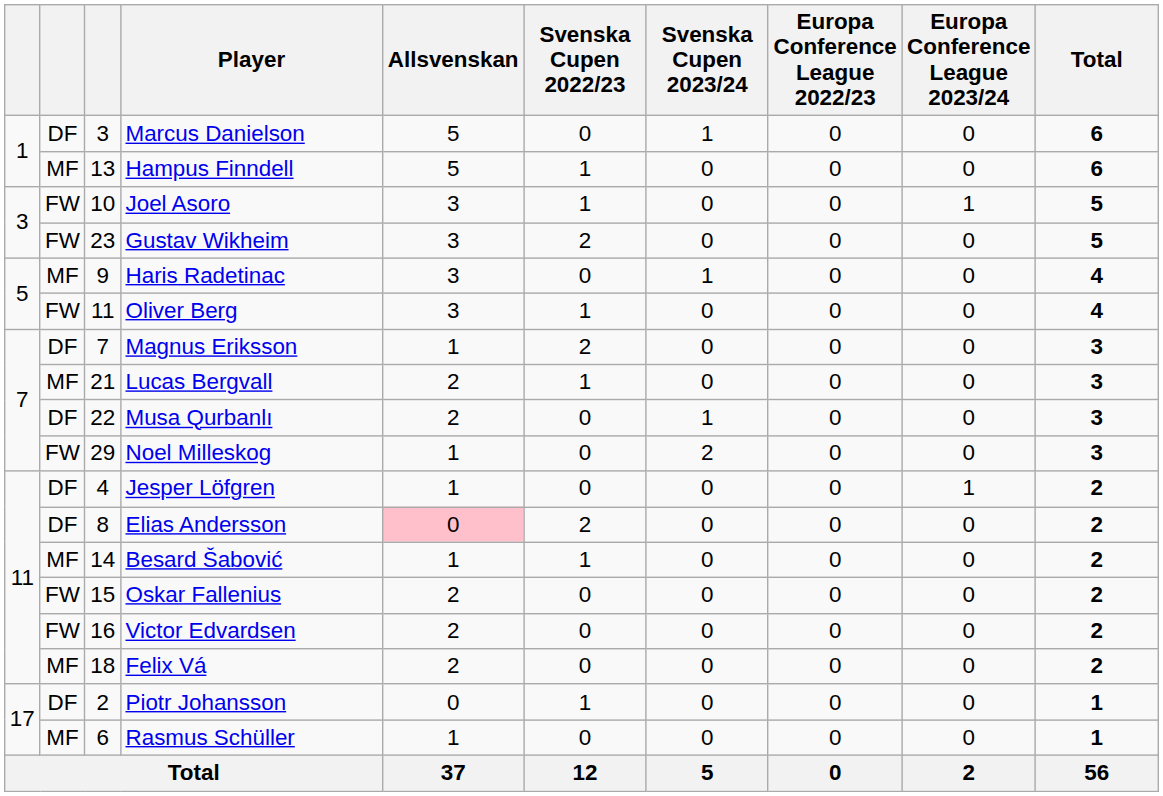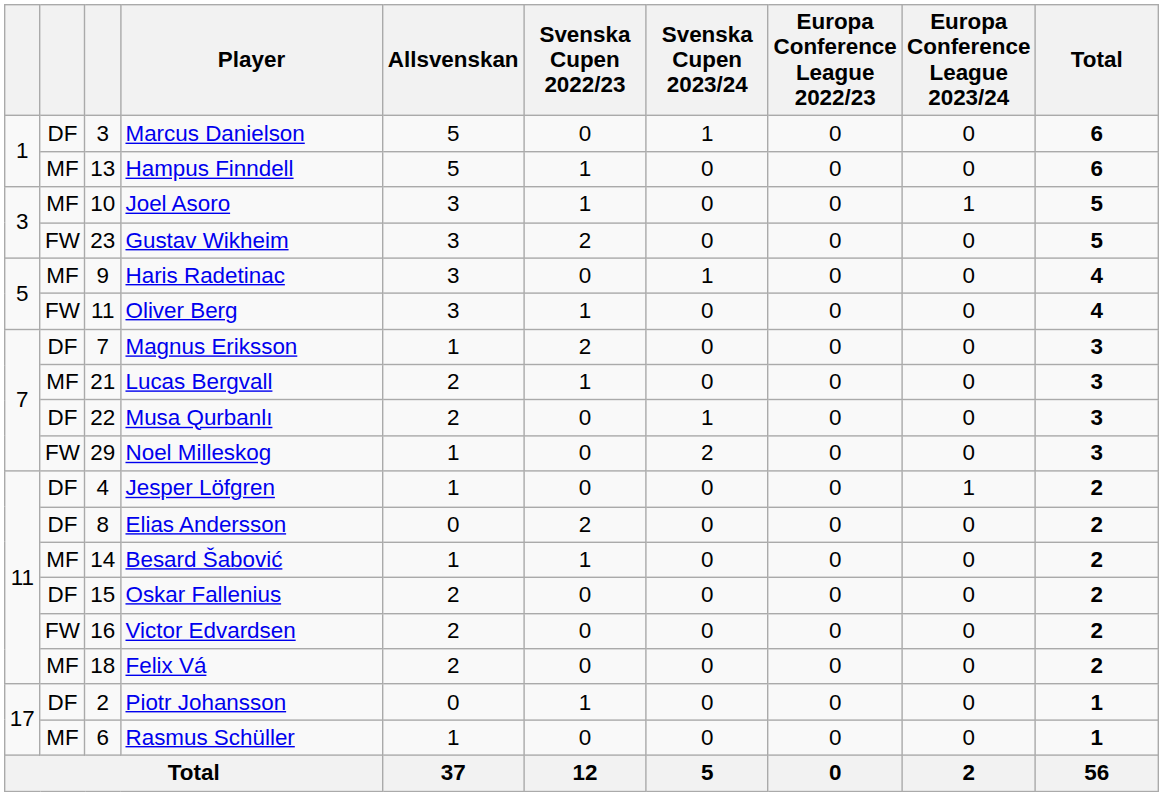Joel Asoro | column 2: FW -> MF
Elias Andersson | Allsvenskan: pink background -> no background
Oskar Fallenius | column 2: FW -> DF
